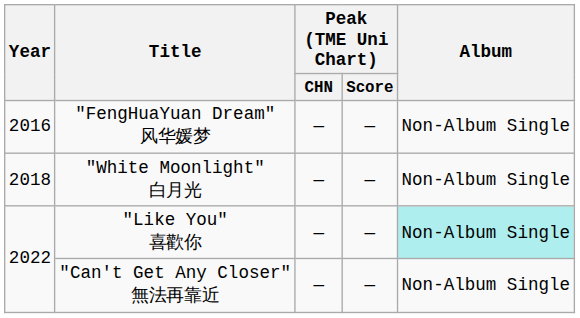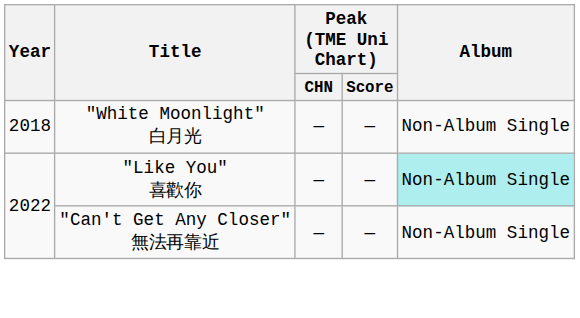- row: 2016 | "FengHuaYuan Dream" 风华媛梦 | — | — | Non-Album Single
